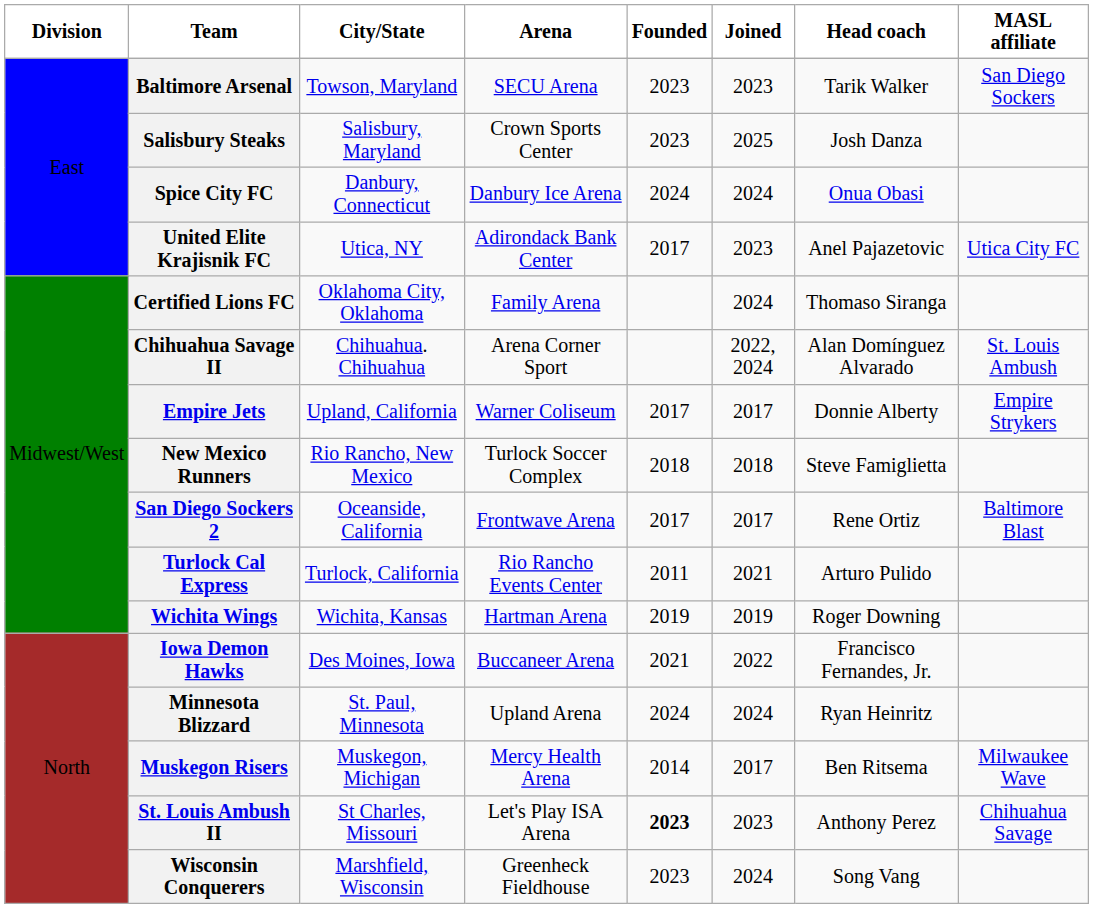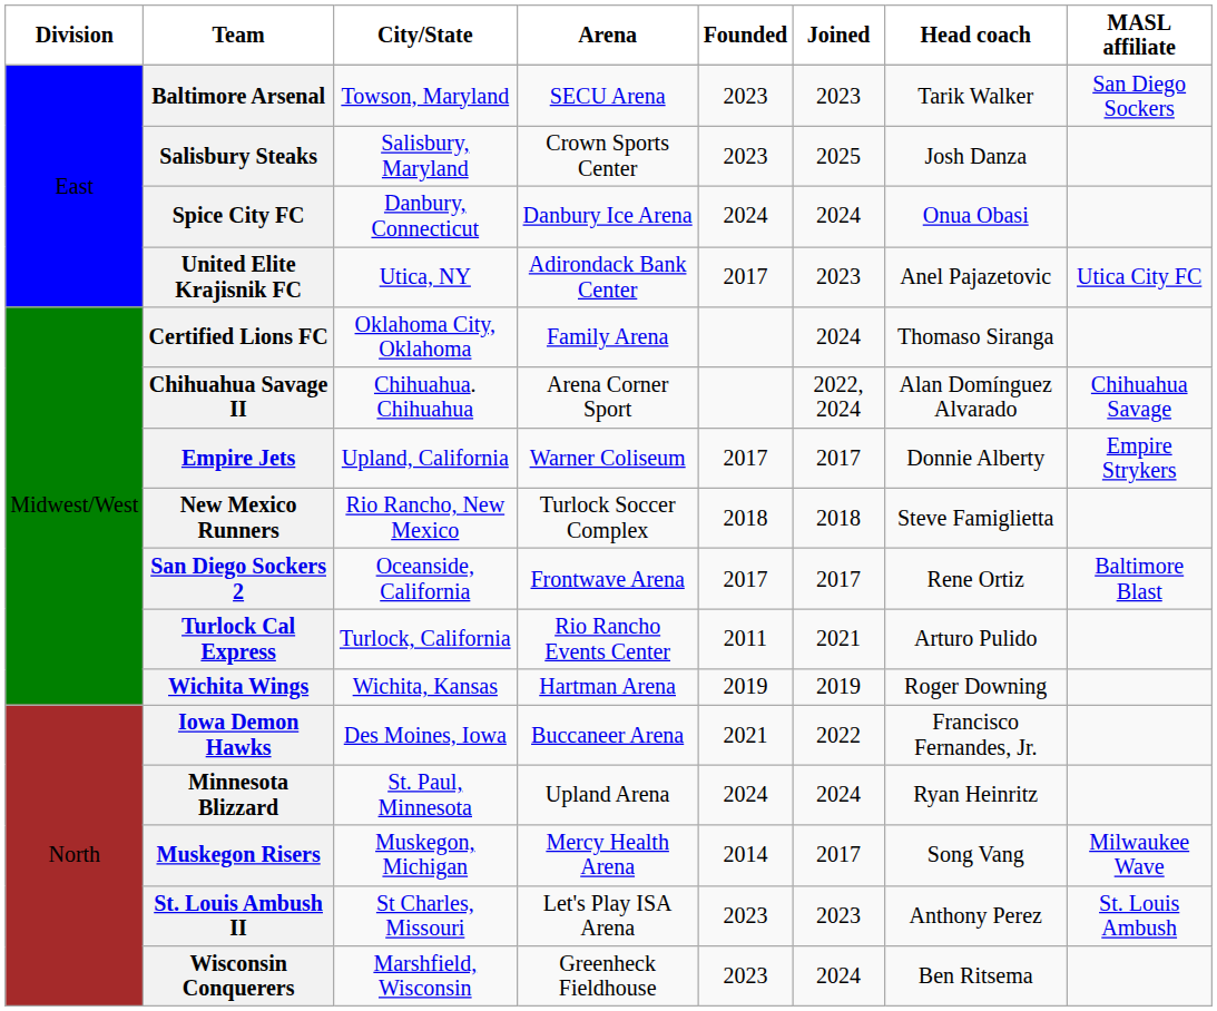Chihuahua Savage II | MASL affiliate: St. Louis Ambush -> Chihuahua Savage
Muskegon Risers | Head coach: Ben Ritsema -> Song Vang
St. Louis Ambush II | Founded: bold -> normal
St. Louis Ambush II | MASL affiliate: Chihuahua Savage -> St. Louis Ambush
Wisconsin Conquerers | Head coach: Song Vang -> Ben Ritsema
